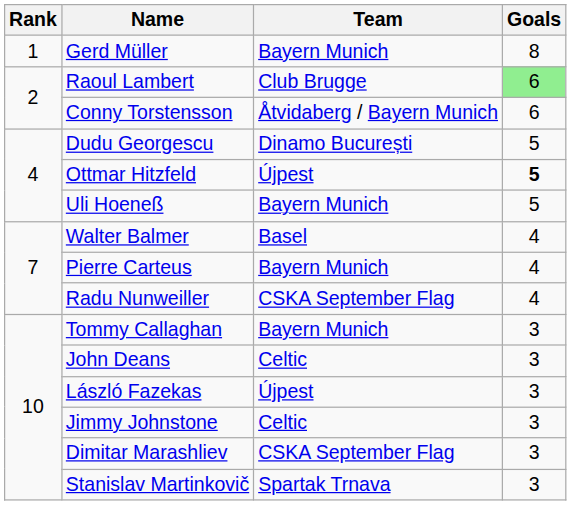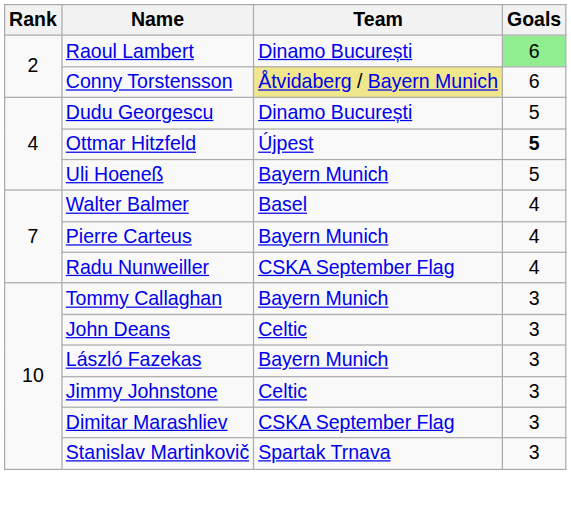- row: 1 | Gerd Müller | Bayern Munich | 8
Raoul Lambert | Team: Club Brugge -> Dinamo București
Conny Torstensson | Team: no background -> khaki background
László Fazekas | Team: Újpest -> Bayern Munich
